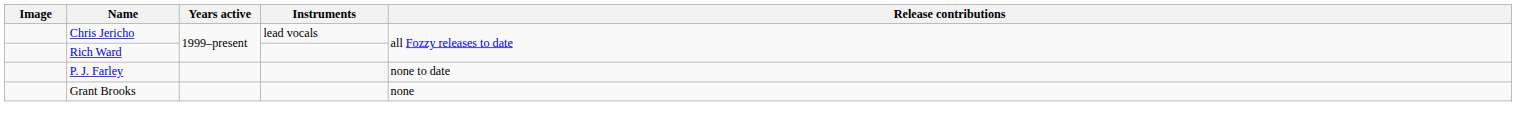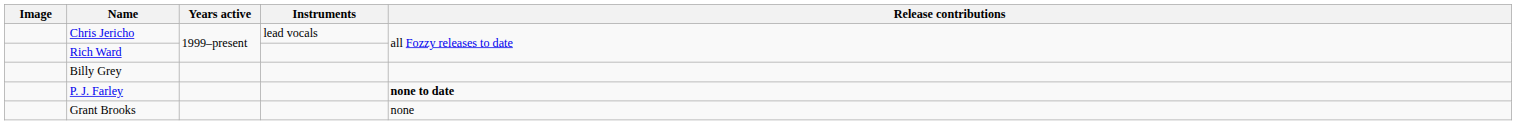+ row: Billy Grey
P. J. Farley | Release contributions: normal -> bold
